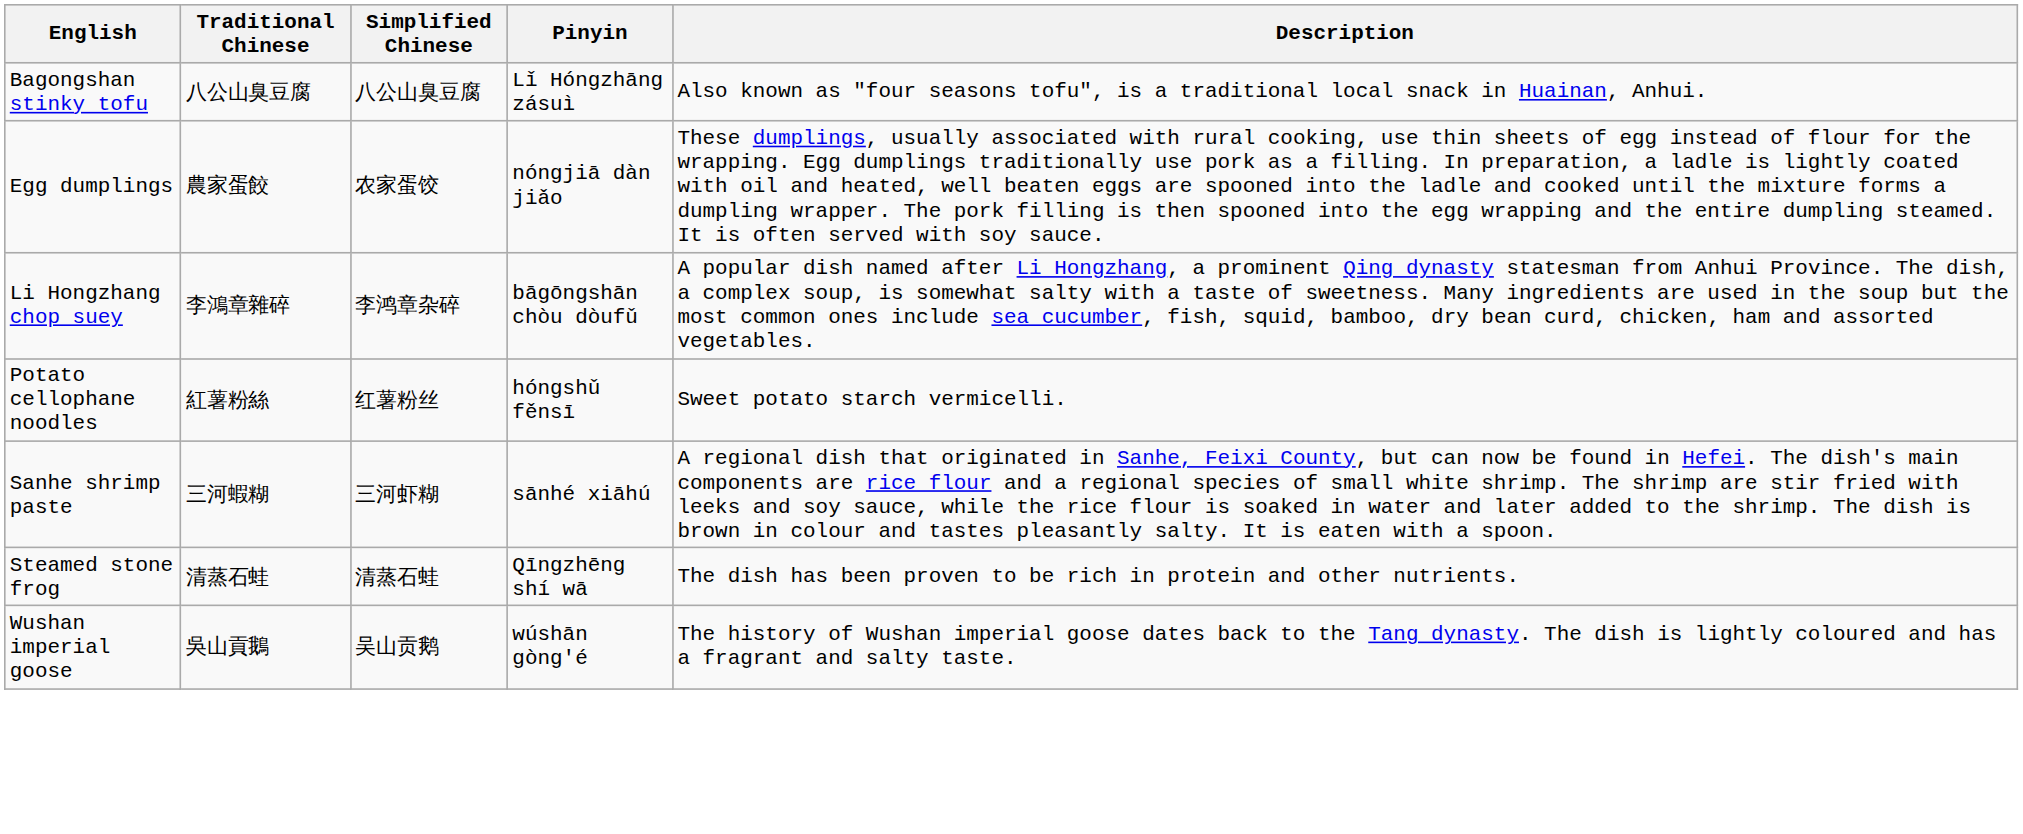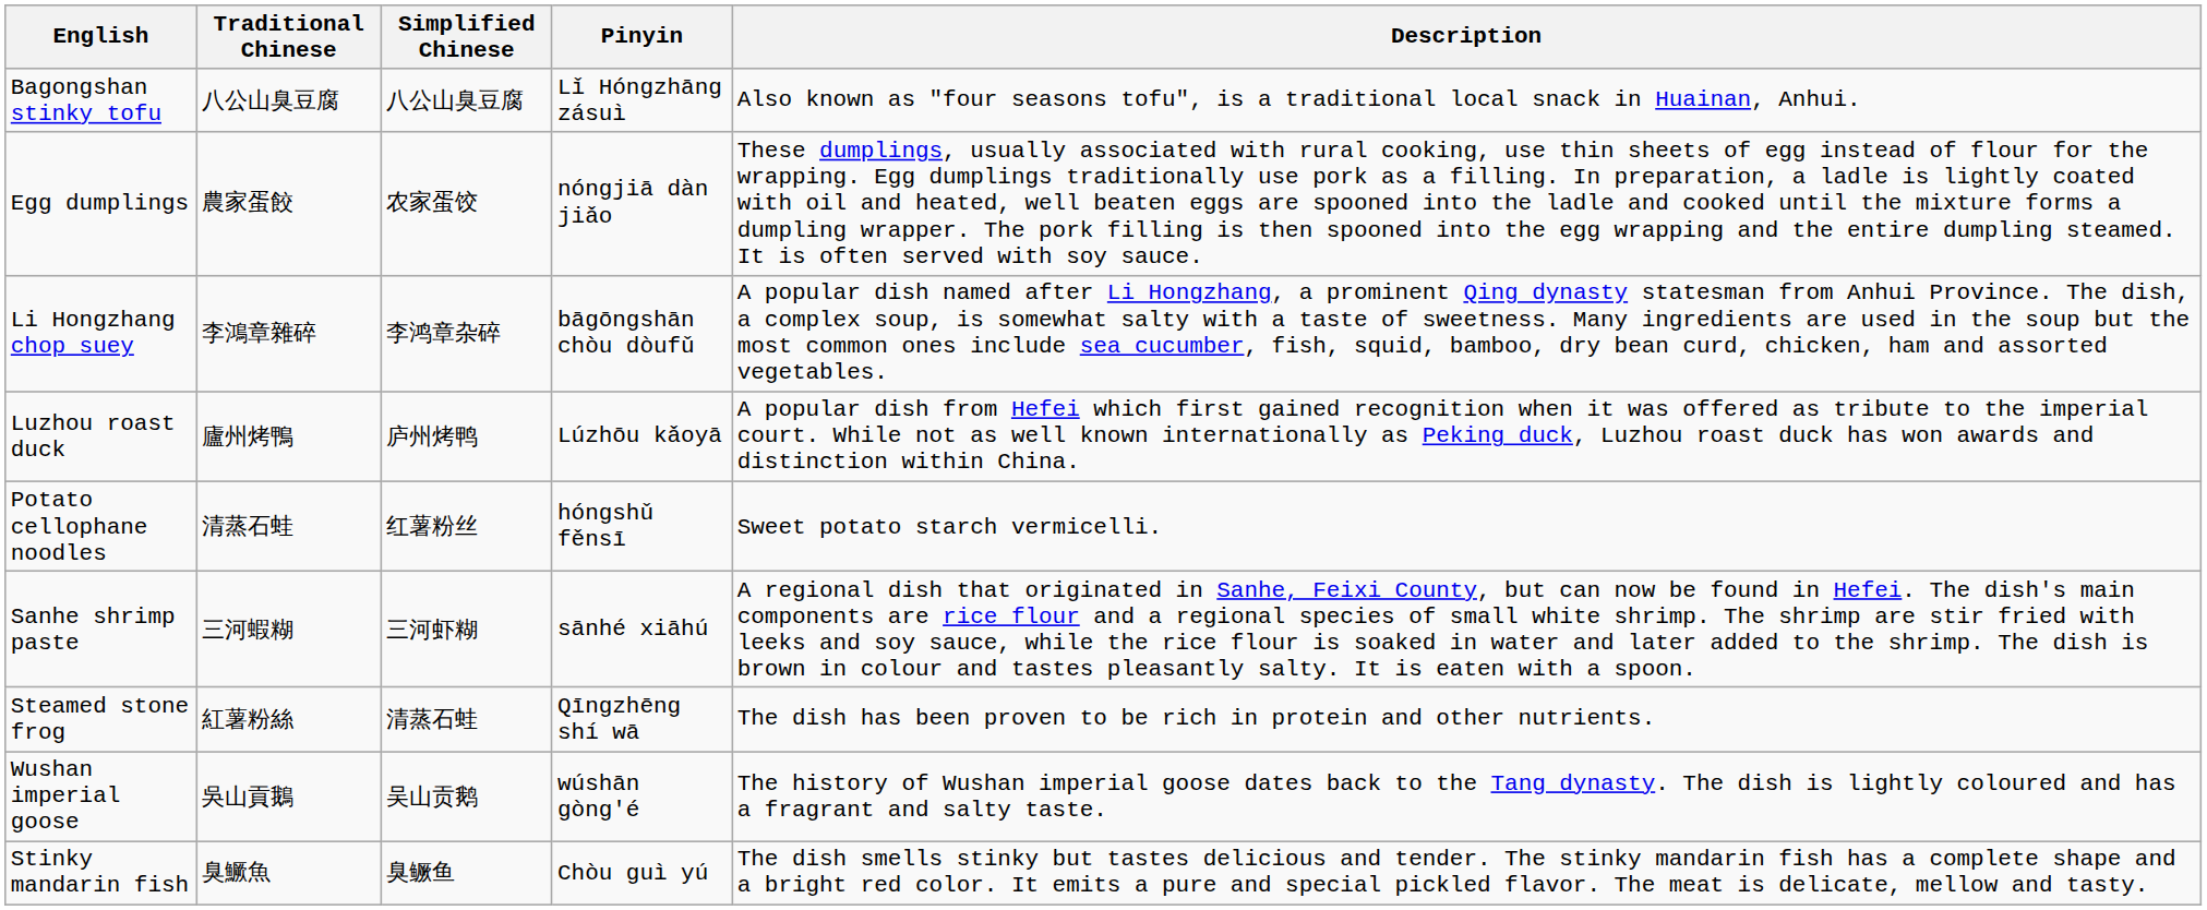+ row: Luzhou roast duck | 廬州烤鴨 | 庐州烤鸭 | Lúzhōu kǎoyā | A popular dish from Hefei which first gained recognition when it was offered as tribute to the imperial court. While not as well known internationally as Peking duck, Luzhou roast duck has won awards and distinction within China.
Potato cellophane noodles | Traditional Chinese: 紅薯粉絲 -> 清蒸石蛙
Steamed stone frog | Traditional Chinese: 清蒸石蛙 -> 紅薯粉絲
+ row: Stinky mandarin fish | 臭鱖魚 | 臭鳜鱼 | Chòu guì yú | The dish smells stinky but tastes delicious and tender. The stinky mandarin fish has a complete shape and a bright red color. It emits a pure and special pickled flavor. The meat is delicate, mellow and tasty.
